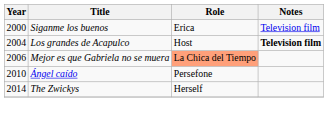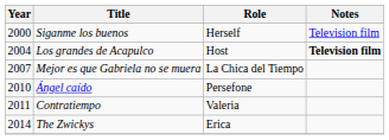Siganme los buenos | Role: Erica -> Herself
Mejor es que Gabriela no se muera | Year: 2006 -> 2007
Mejor es que Gabriela no se muera | Role: lightsalmon background -> no background
+ row: 2011 | Contratiempo | Valeria
The Zwickys | Role: Herself -> Erica
